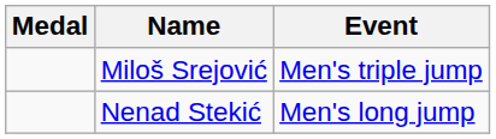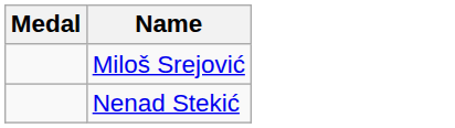- column: Event | Men's triple jump | Men's long jump
